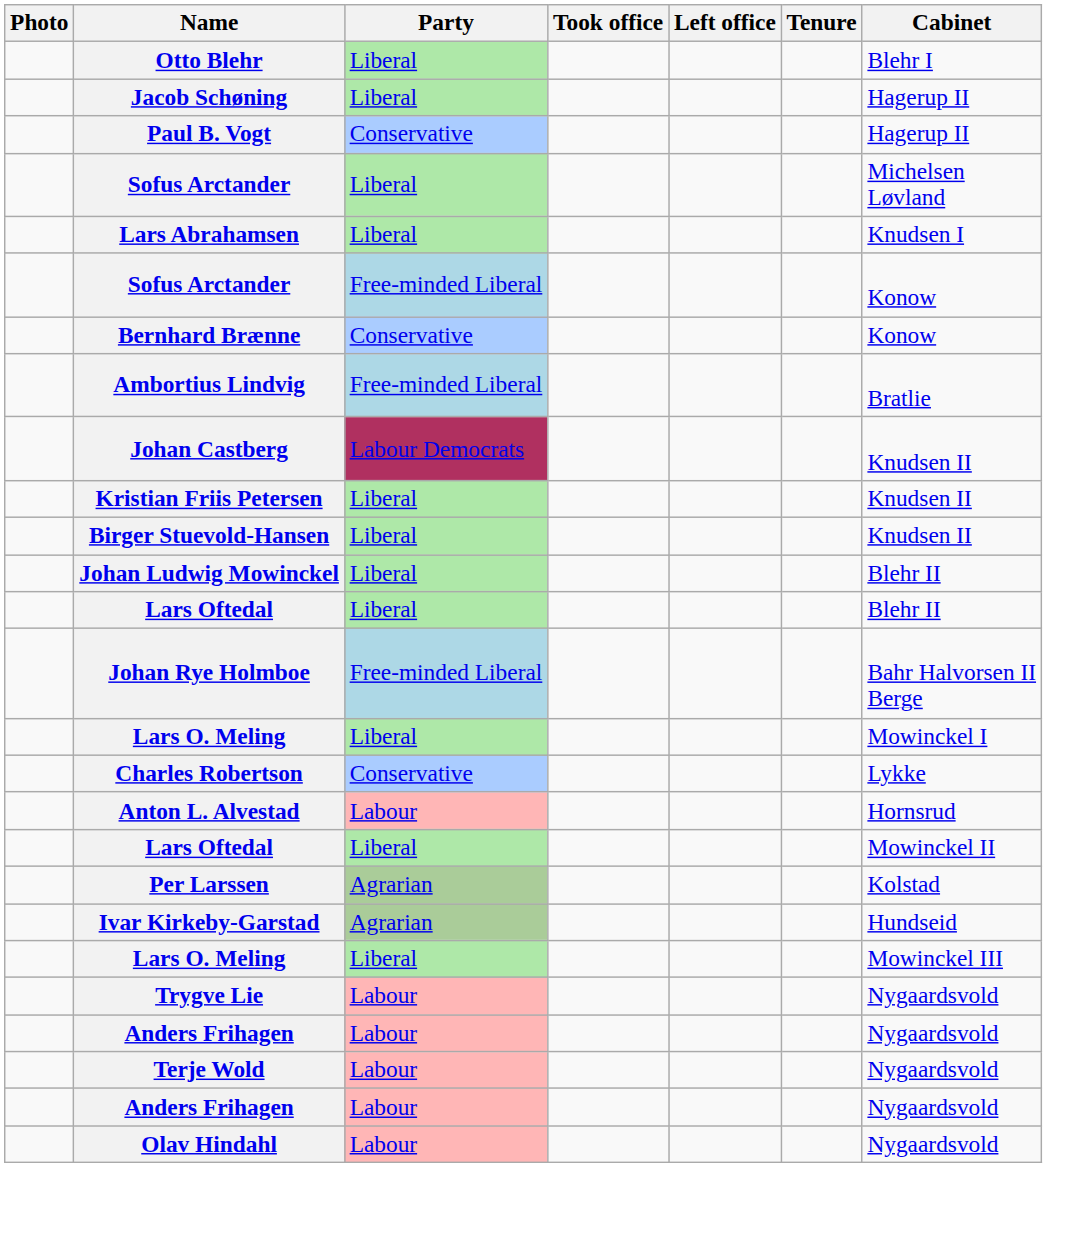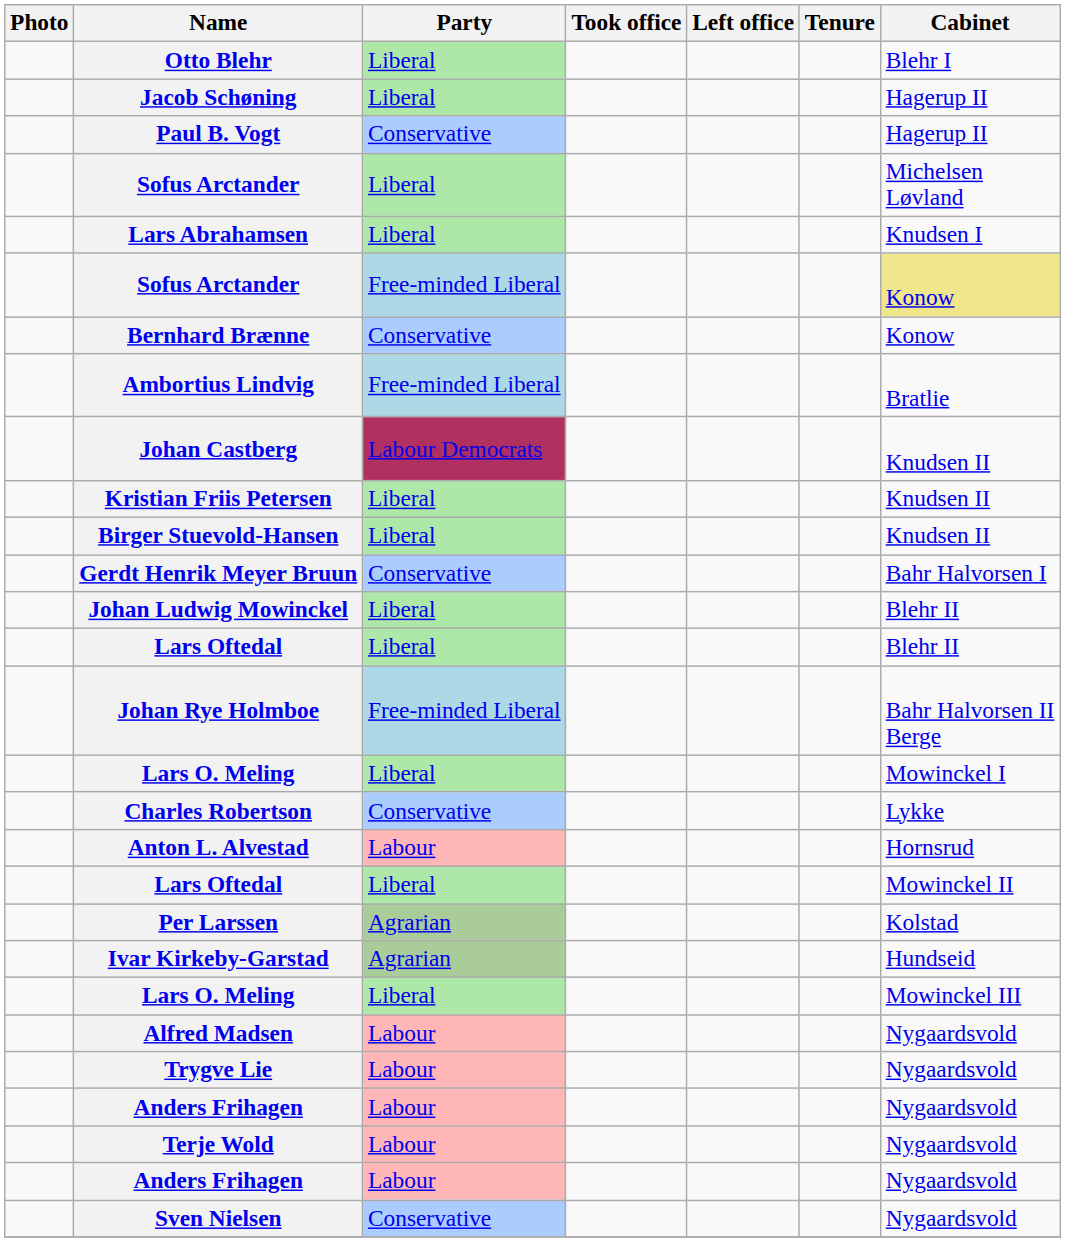Sofus Arctander / Free-minded Liberal | Cabinet: no background -> khaki background
+ row: Gerdt Henrik Meyer Bruun | Conservative | Bahr Halvorsen I
+ row: Alfred Madsen | Labour | Nygaardsvold
- row: Olav Hindahl | Labour | Nygaardsvold
+ row: Sven Nielsen | Conservative | Nygaardsvold
